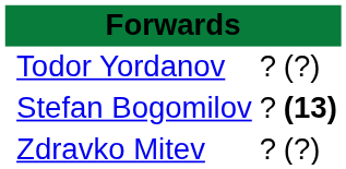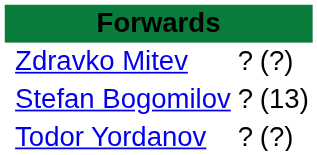rows swapped: Todor Yordanov <-> Zdravko Mitev
Stefan Bogomilov | column 4: bold -> normal
